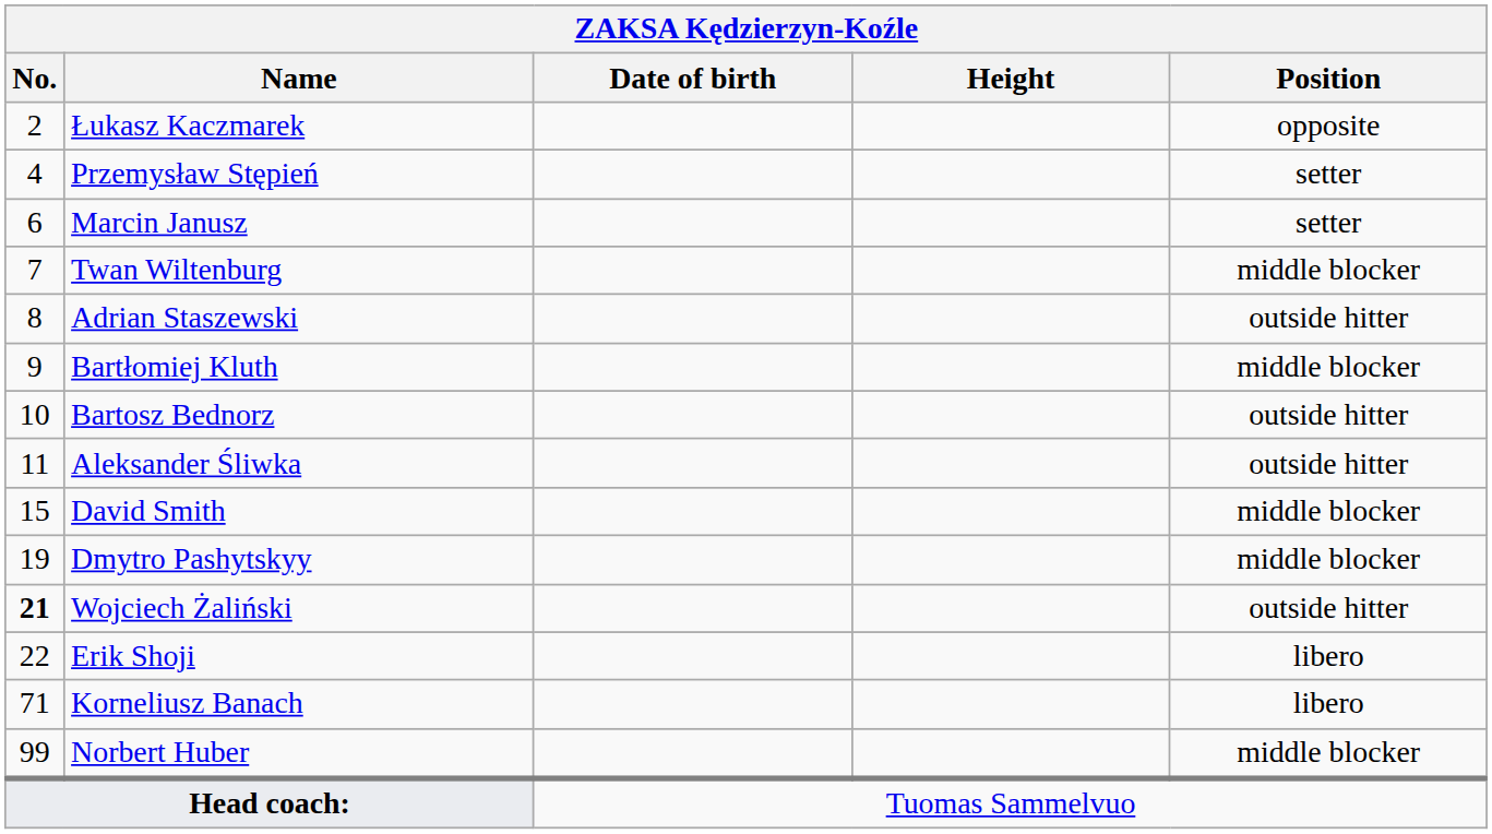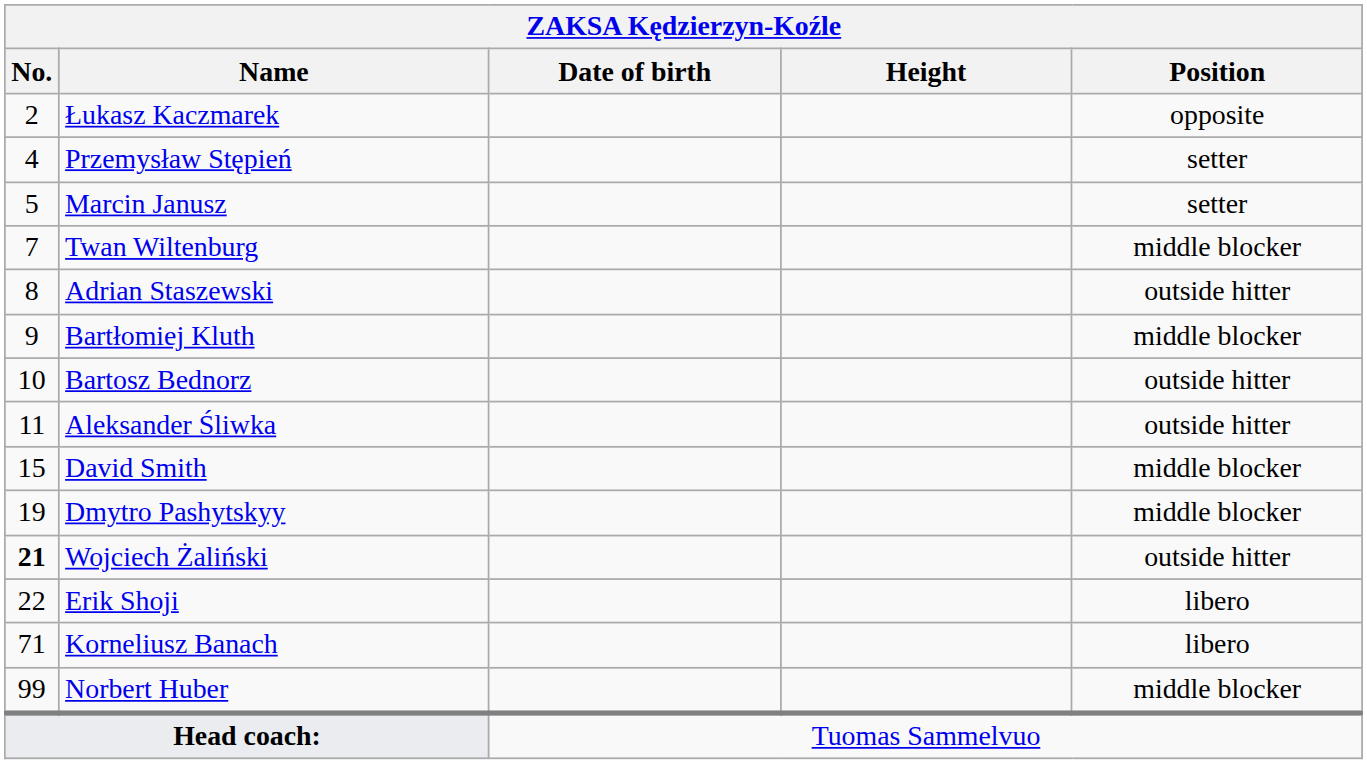Marcin Janusz | No.: 6 -> 5
